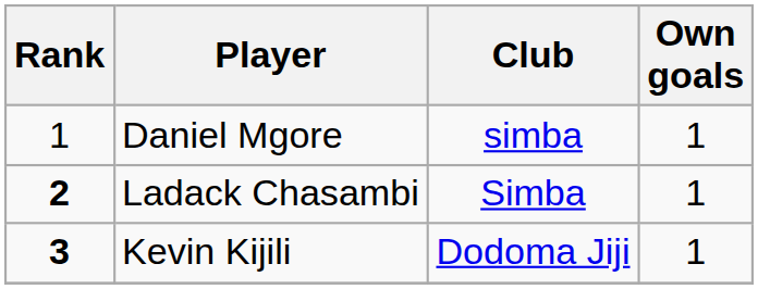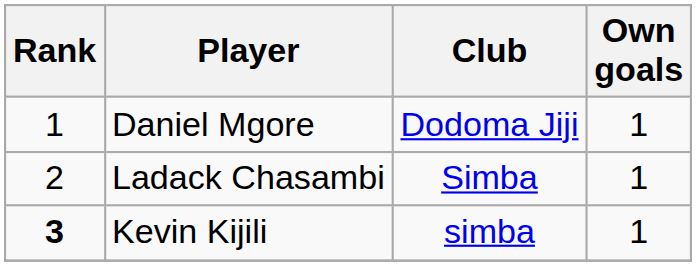Daniel Mgore | Club: simba -> Dodoma Jiji
Ladack Chasambi | Rank: bold -> normal
Kevin Kijili | Club: Dodoma Jiji -> simba
